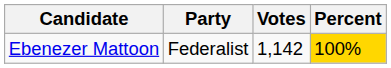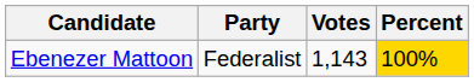Ebenezer Mattoon | Votes: 1,142 -> 1,143
